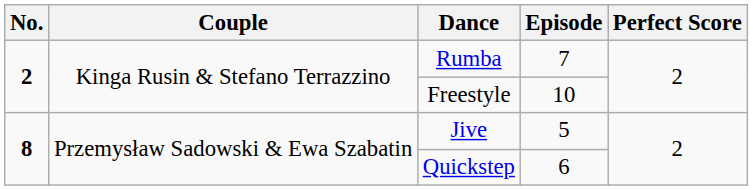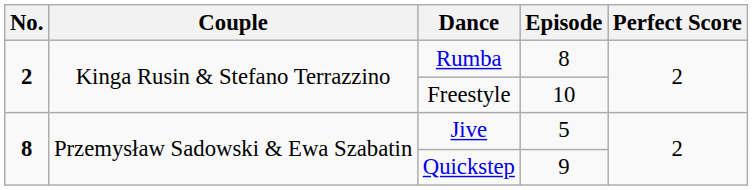Rumba | Episode: 7 -> 8
Quickstep | Episode: 6 -> 9
